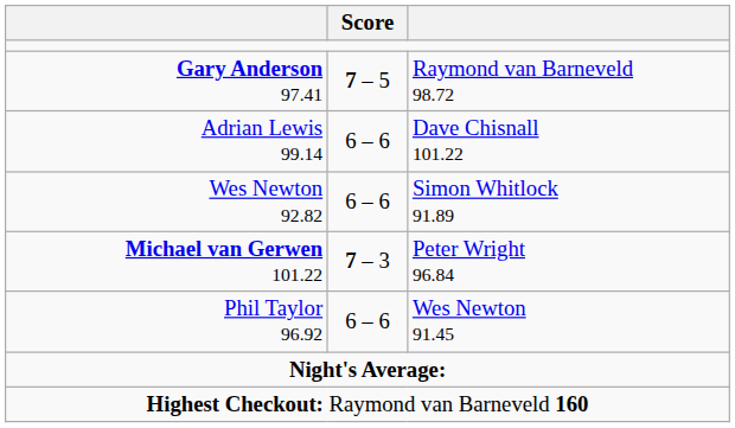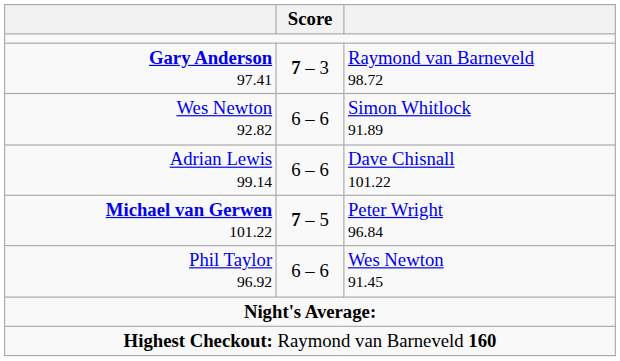Gary Anderson 97.41 | Score: 7 – 5 -> 7 – 3
rows swapped: Adrian Lewis 99.14 <-> Wes Newton 92.82
Michael van Gerwen 101.22 | Score: 7 – 3 -> 7 – 5
